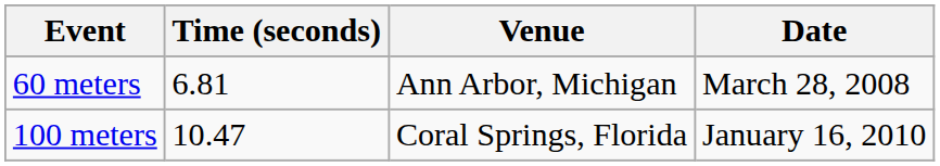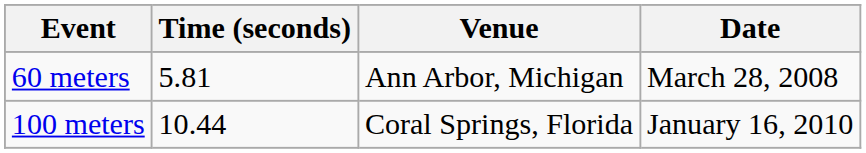60 meters | Time (seconds): 6.81 -> 5.81
100 meters | Time (seconds): 10.47 -> 10.44
